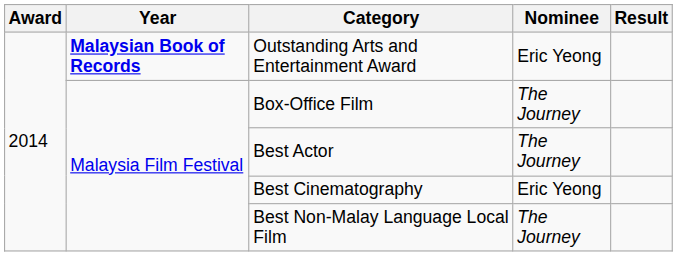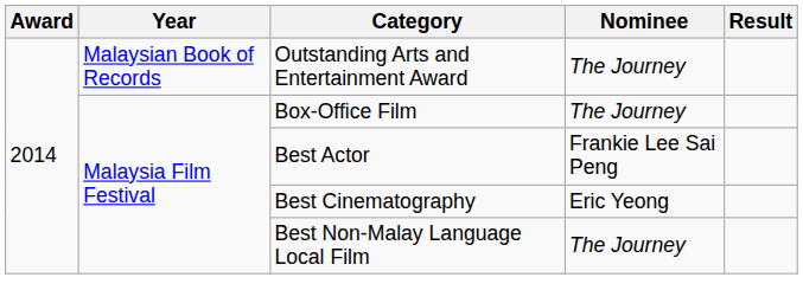Outstanding Arts and Entertainment Award | Year: bold -> normal
Outstanding Arts and Entertainment Award | Nominee: Eric Yeong -> The Journey
Best Actor | Nominee: The Journey -> Frankie Lee Sai Peng
